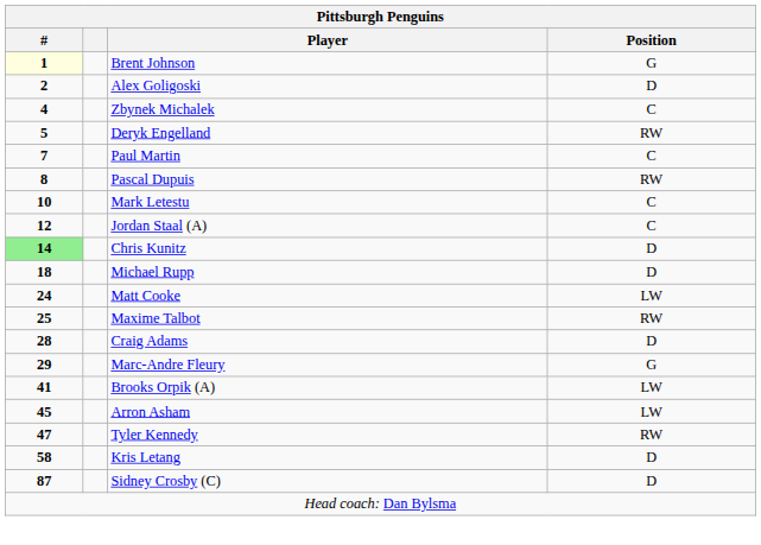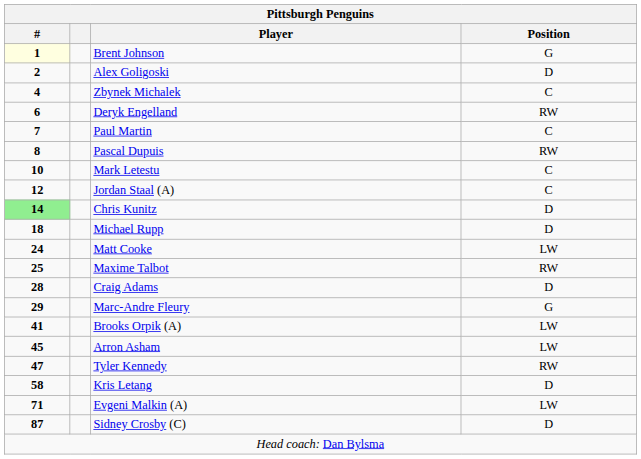Deryk Engelland | #: 5 -> 6
+ row: 71 | Evgeni Malkin (A) | LW
